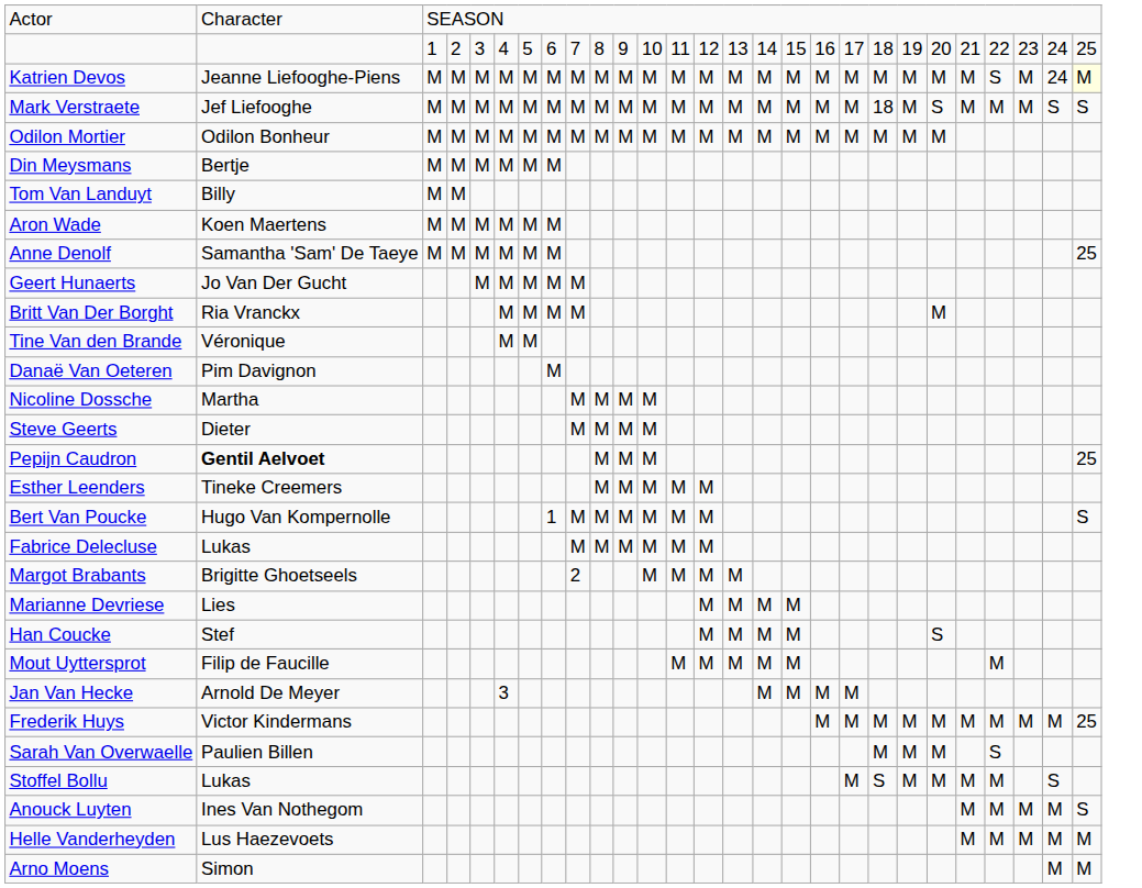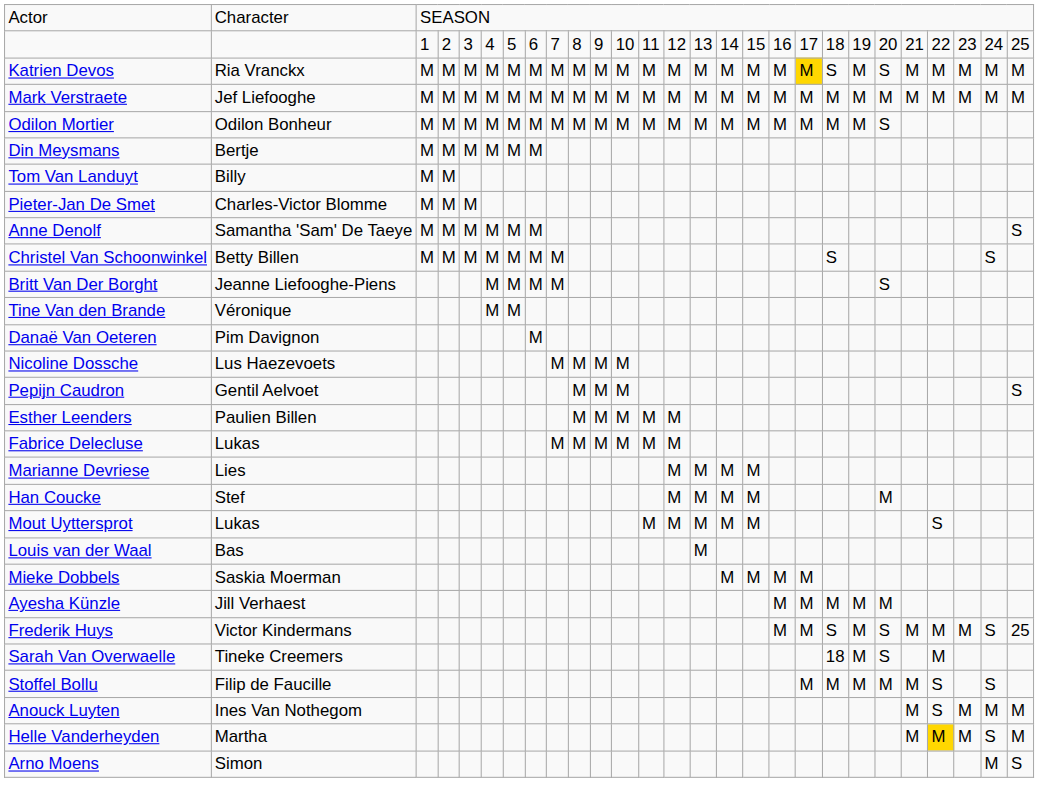Katrien Devos | column 2: Jeanne Liefooghe-Piens -> Ria Vranckx
Katrien Devos | column 19: no background -> gold background
Katrien Devos | column 20: M -> S
Katrien Devos | column 22: M -> S
Katrien Devos | column 24: S -> M
Katrien Devos | column 26: 24 -> M
Katrien Devos | column 27: lightyellow background -> no background
Mark Verstraete | column 20: 18 -> M
Mark Verstraete | column 22: S -> M
Mark Verstraete | column 26: S -> M
Mark Verstraete | column 27: S -> M
Odilon Mortier | column 22: M -> S
+ row: Pieter-Jan De Smet | Charles-Victor Blomme | M | M | M
- row: Aron Wade | Koen Maertens | M | M | M | M | M | M
Anne Denolf | column 27: 25 -> S
+ row: Christel Van Schoonwinkel | Betty Billen | M | M | M | M | M | M | M | S | S
- row: Geert Hunaerts | Jo Van Der Gucht | M | M | M | M | M
Britt Van Der Borght | column 2: Ria Vranckx -> Jeanne Liefooghe-Piens
Britt Van Der Borght | column 22: M -> S
Nicoline Dossche | column 2: Martha -> Lus Haezevoets
- row: Steve Geerts | Dieter | M | M | M | M
Pepijn Caudron | column 2: bold -> normal
Pepijn Caudron | column 27: 25 -> S
Esther Leenders | column 2: Tineke Creemers -> Paulien Billen
- row: Bert Van Poucke | Hugo Van Kompernolle | 1 | M | M | M | M | M | M | S
- row: Margot Brabants | Brigitte Ghoetseels | 2 | M | M | M | M
Han Coucke | column 22: S -> M
Mout Uyttersprot | column 2: Filip de Faucille -> Lukas
Mout Uyttersprot | column 24: M -> S
+ row: Louis van der Waal | Bas | M
+ row: Mieke Dobbels | Saskia Moerman | M | M | M | M
- row: Jan Van Hecke | Arnold De Meyer | 3 | M | M | M | M
+ row: Ayesha Künzle | Jill Verhaest | M | M | M | M | M
Frederik Huys | column 20: M -> S
Frederik Huys | column 22: M -> S
Frederik Huys | column 26: M -> S
Sarah Van Overwaelle | column 2: Paulien Billen -> Tineke Creemers
Sarah Van Overwaelle | column 20: M -> 18
Sarah Van Overwaelle | column 22: M -> S
Sarah Van Overwaelle | column 24: S -> M
Stoffel Bollu | column 2: Lukas -> Filip de Faucille
Stoffel Bollu | column 20: S -> M
Stoffel Bollu | column 24: M -> S
Anouck Luyten | column 24: M -> S
Anouck Luyten | column 27: S -> M
Helle Vanderheyden | column 2: Lus Haezevoets -> Martha
Helle Vanderheyden | column 24: no background -> gold background
Helle Vanderheyden | column 26: M -> S
Arno Moens | column 27: M -> S
